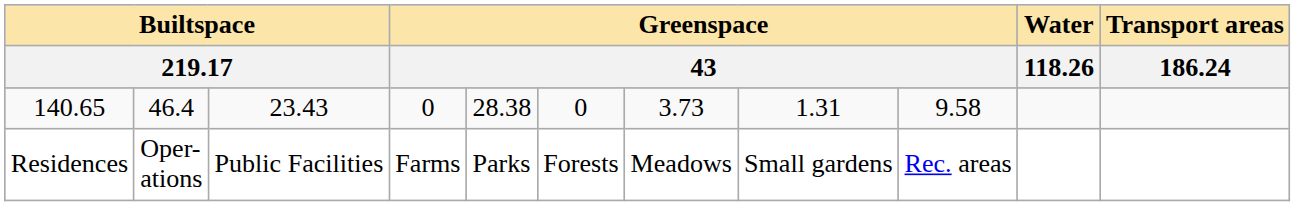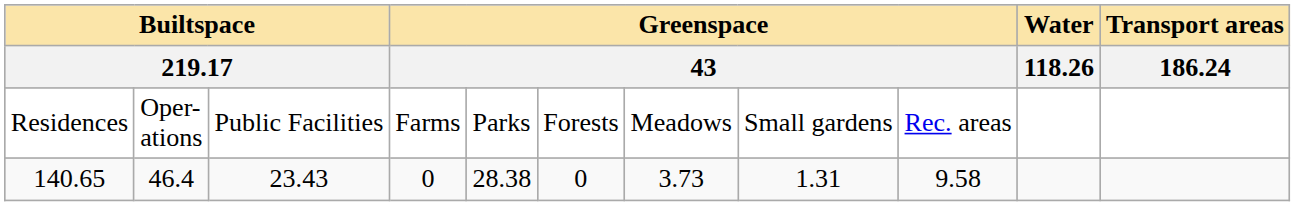rows swapped: Residences <-> 140.65
